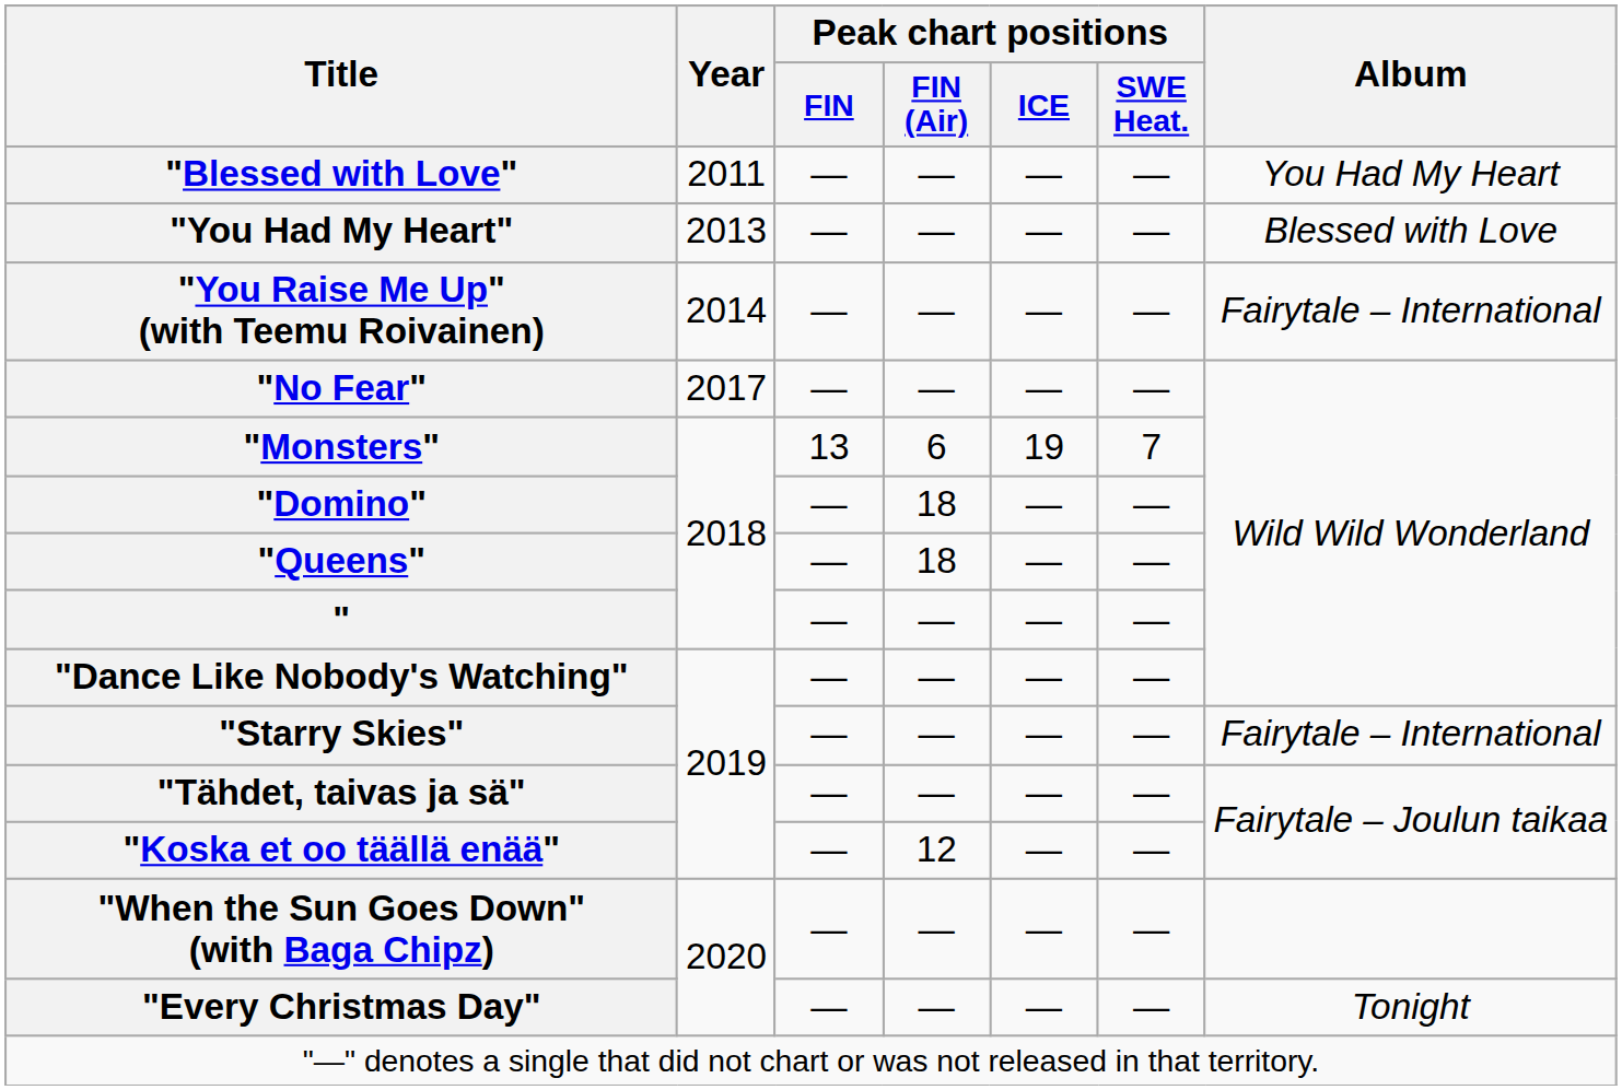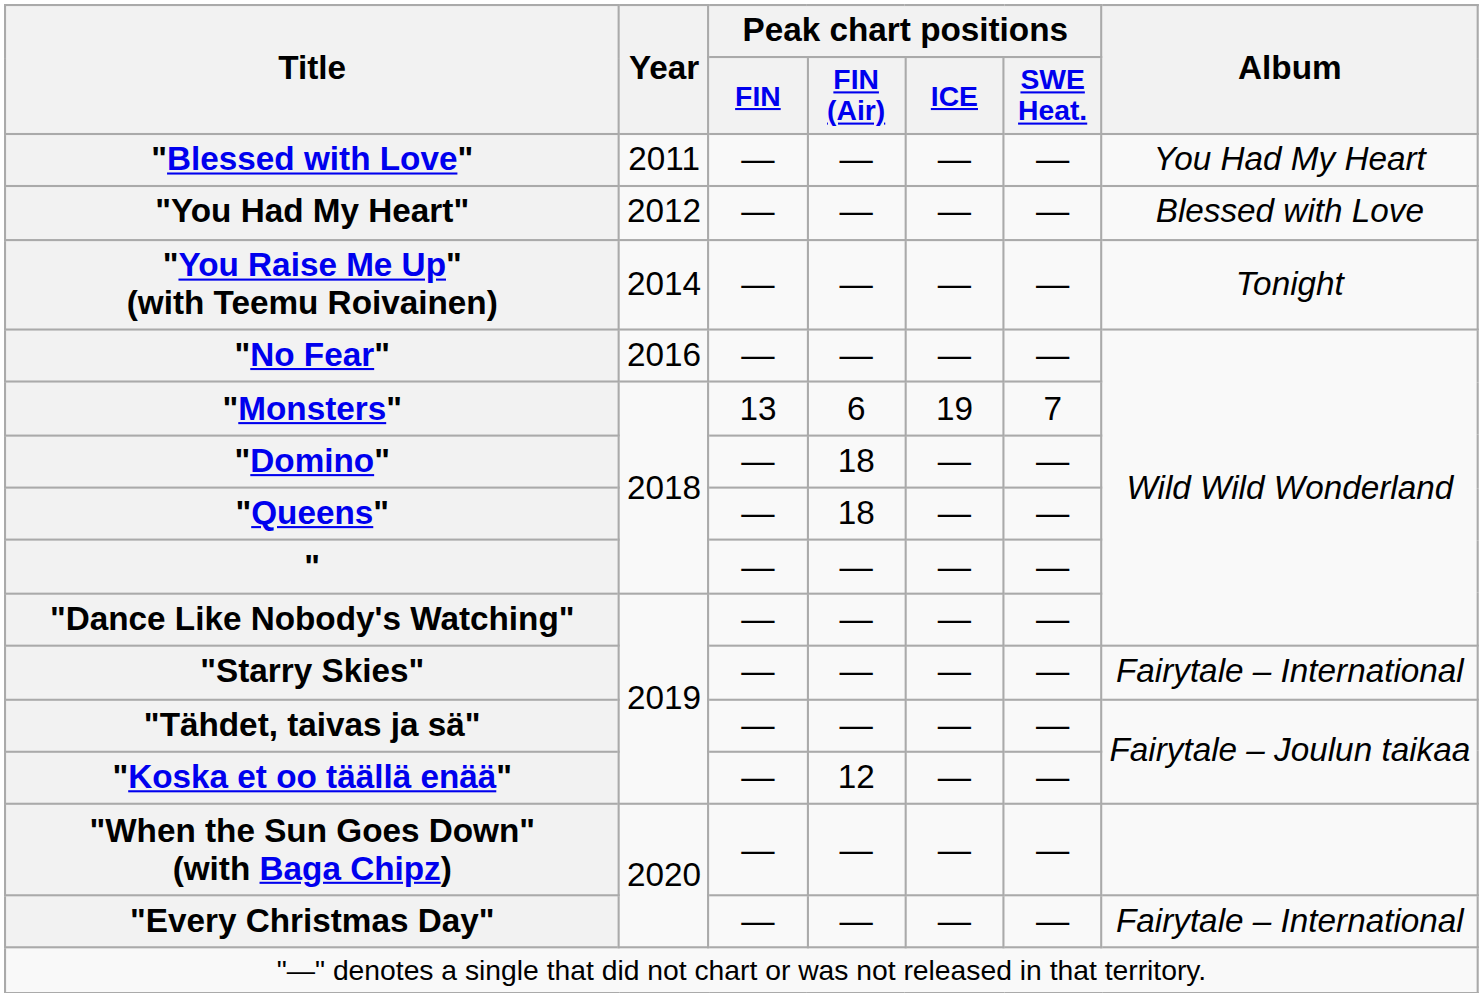"You Had My Heart" | Year: 2013 -> 2012
"You Raise Me Up" (with Teemu Roivainen) | Album: Fairytale – International -> Tonight
"No Fear" | Year: 2017 -> 2016
"Every Christmas Day" | Album: Tonight -> Fairytale – International
